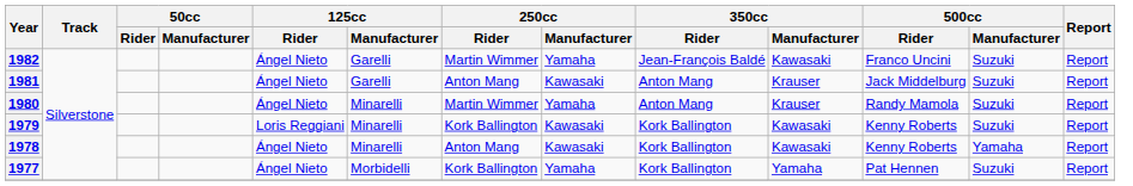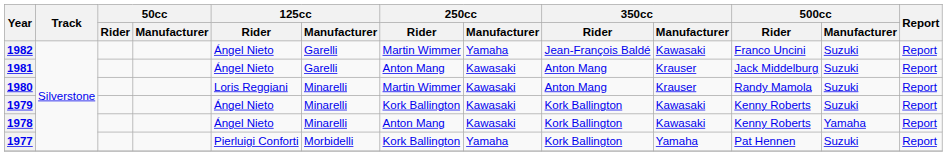1980 | 125cc / Rider: Ángel Nieto -> Loris Reggiani
1980 | 250cc / Manufacturer: Yamaha -> Kawasaki
1979 | 125cc / Rider: Loris Reggiani -> Ángel Nieto
1977 | 125cc / Rider: Ángel Nieto -> Pierluigi Conforti
